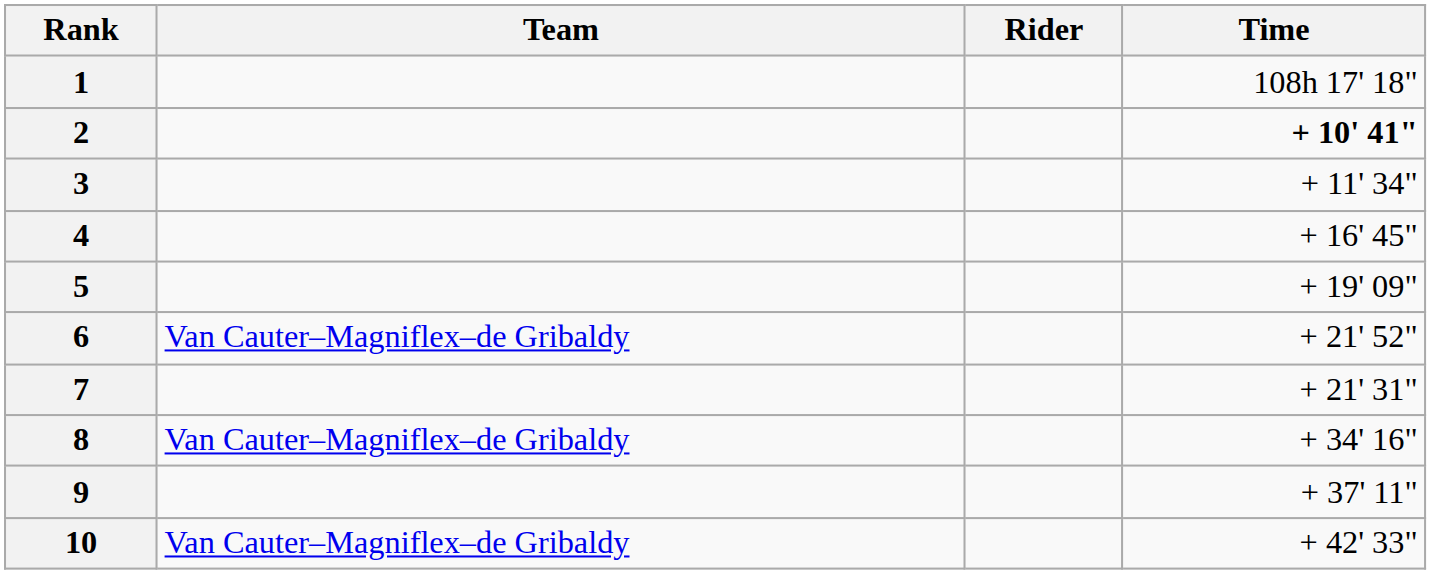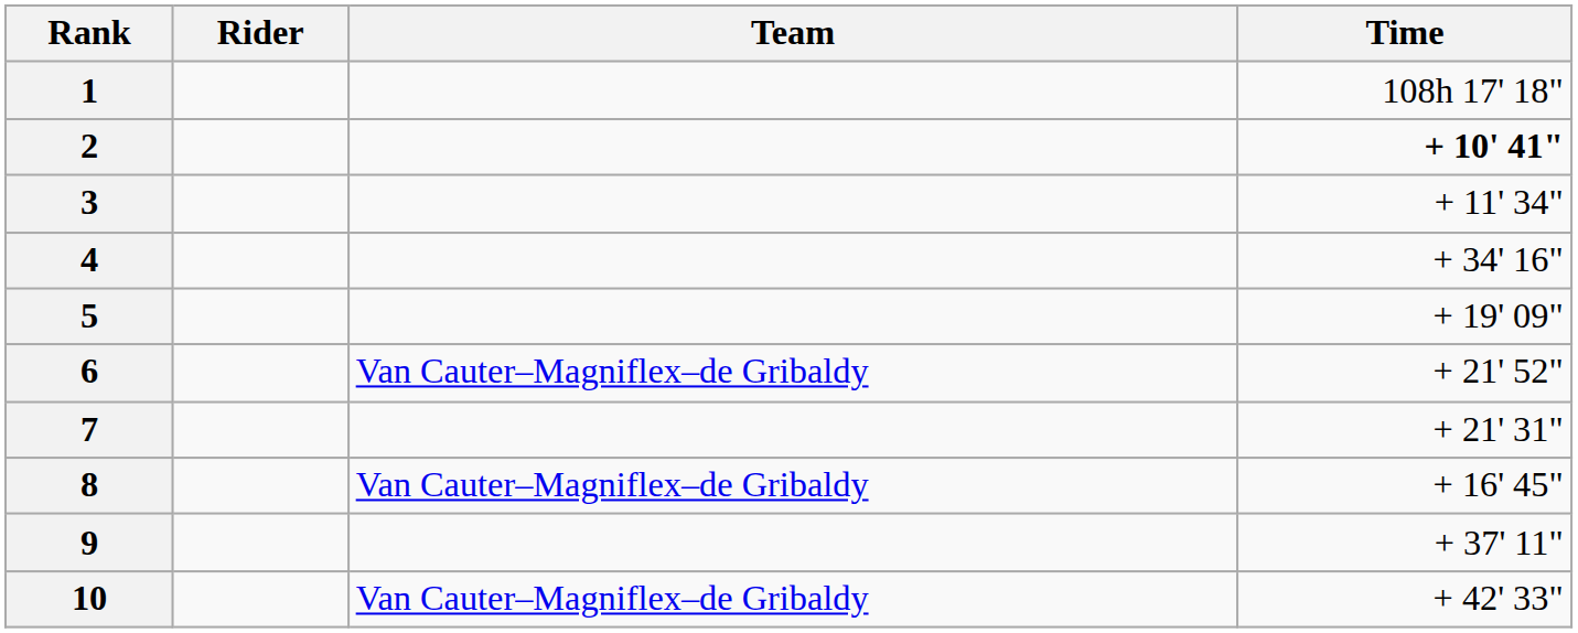columns swapped: Rider <-> Team
4 | Time: + 16' 45" -> + 34' 16"
8 | Time: + 34' 16" -> + 16' 45"
